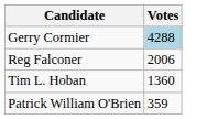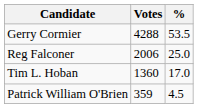+ column: % | 53.5 | 25.0 | 17.0 | 4.5
Gerry Cormier | Votes: lightblue background -> no background
